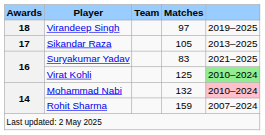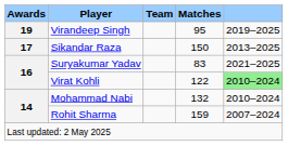Virandeep Singh | Awards: 18 -> 19
Virandeep Singh | Matches: 97 -> 95
Sikandar Raza | Matches: 105 -> 150
Virat Kohli | Matches: 125 -> 122
Mohammad Nabi | column 5: pink background -> no background
